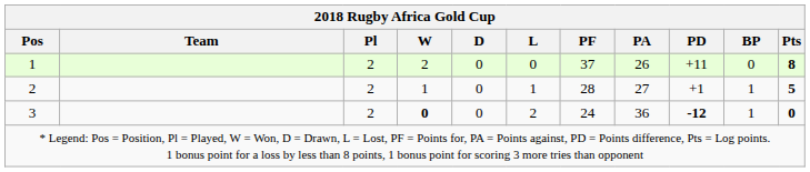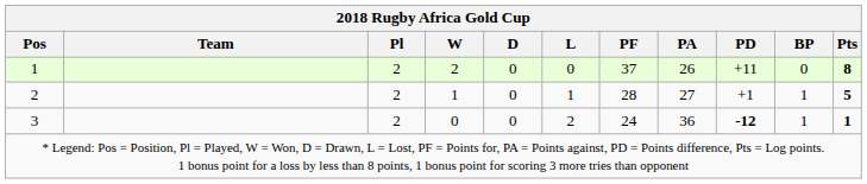3 | W: bold -> normal
3 | Pts: 0 -> 1
